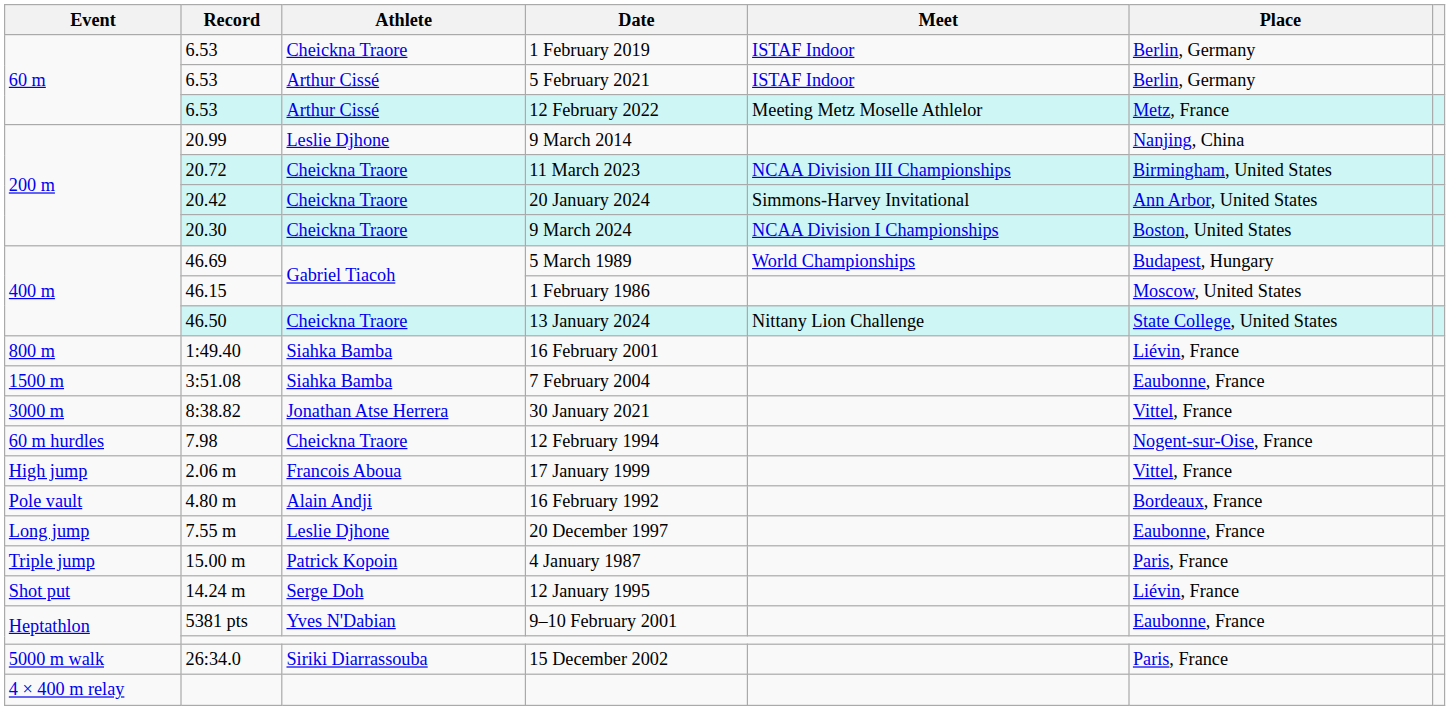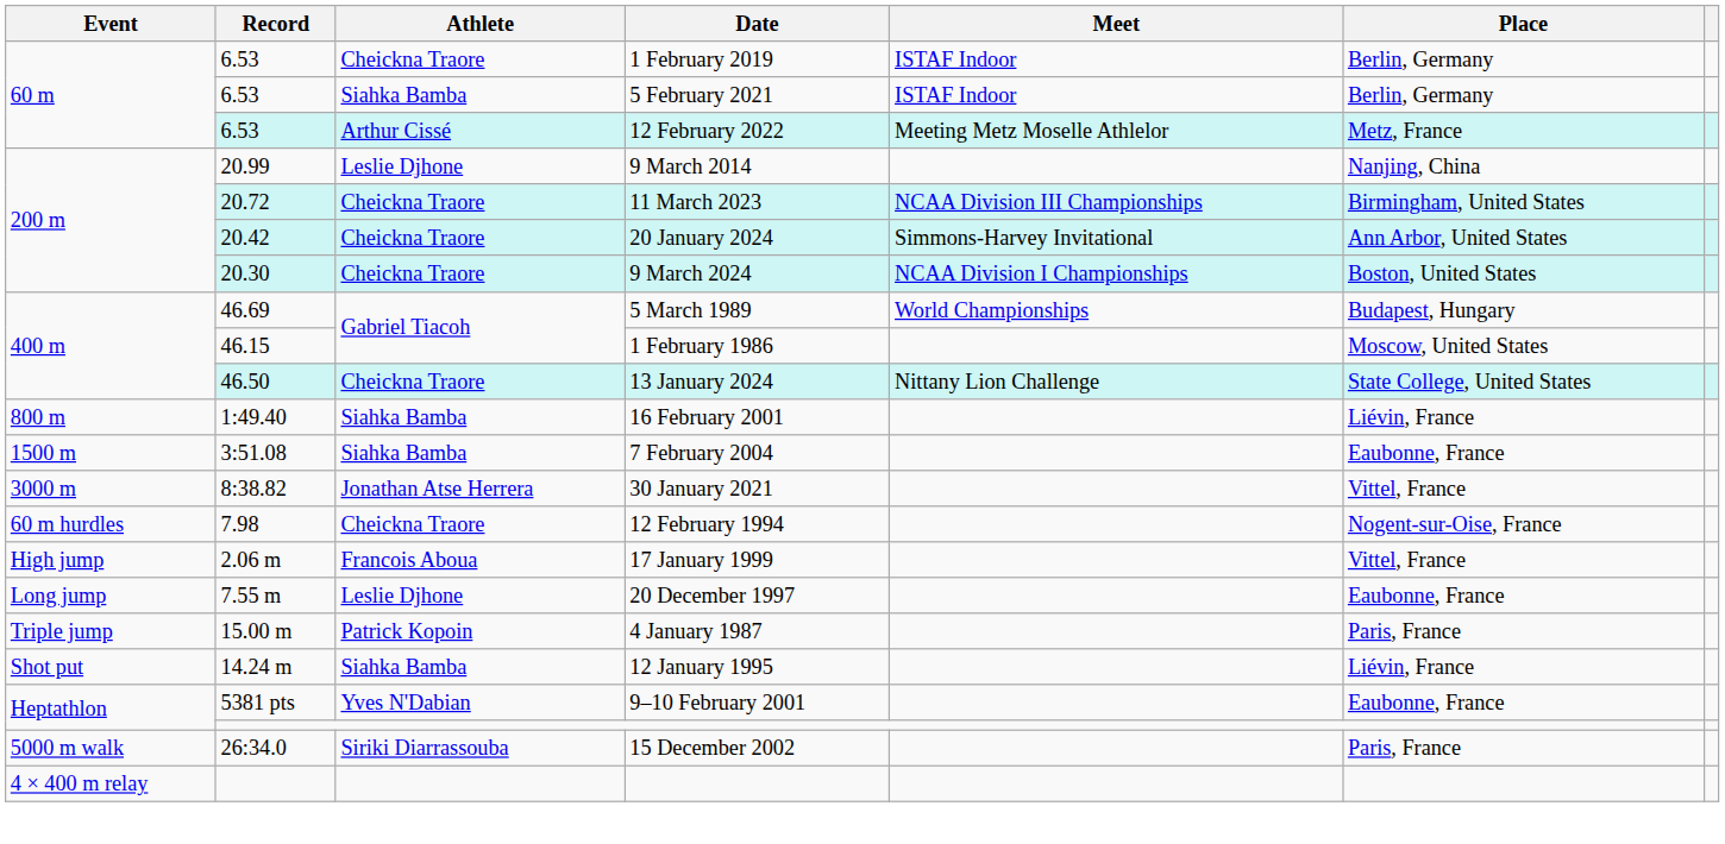5 February 2021 | Athlete: Arthur Cissé -> Siahka Bamba
- row: Pole vault | 4.80 m | Alain Andji | 16 February 1992 | Bordeaux, France
12 January 1995 | Athlete: Serge Doh -> Siahka Bamba
